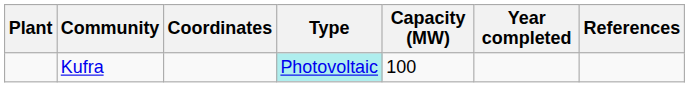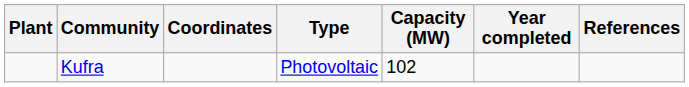Kufra | Type: paleturquoise background -> no background
Kufra | Capacity (MW): 100 -> 102
